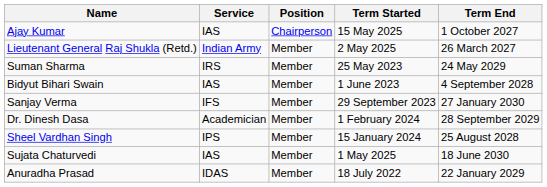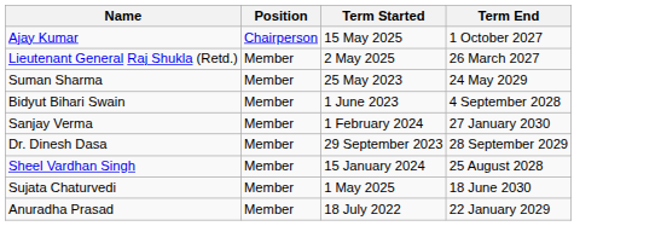- column: Service | IAS | Indian Army | IRS | IAS | IFS | Academician | IPS | IAS | IDAS
Sanjay Verma | Term Started: 29 September 2023 -> 1 February 2024
Dr. Dinesh Dasa | Term Started: 1 February 2024 -> 29 September 2023
